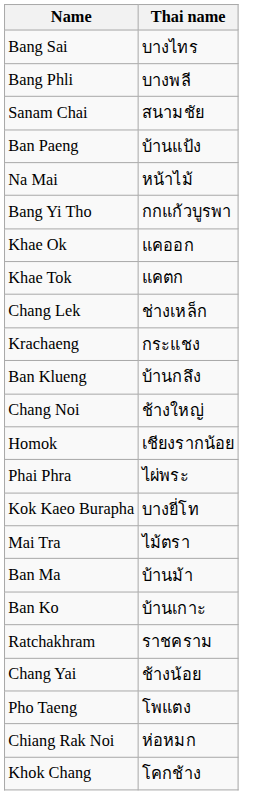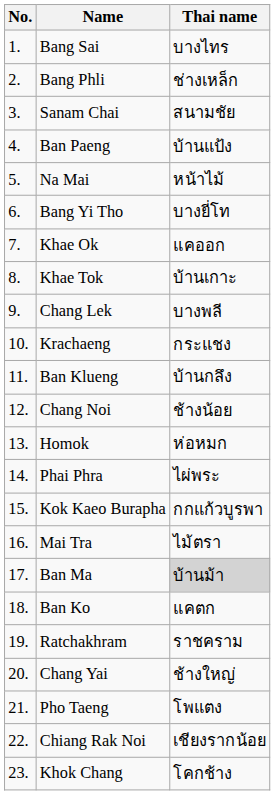+ column: No. | 1. | 2. | 3. | 4. | 5. | 6. | 7. | 8. | 9. | 10. | 11. | 12. | 13. | 14. | 15. | 16. | 17. | 18. | 19. | 20. | 21. | 22. | 23.
Bang Phli | Thai name: บางพลี -> ช่างเหล็ก
Bang Yi Tho | Thai name: กกแก้วบูรพา -> บางยี่โท
Khae Tok | Thai name: แคตก -> บ้านเกาะ
Chang Lek | Thai name: ช่างเหล็ก -> บางพลี
Chang Noi | Thai name: ช้างใหญ่ -> ช้างน้อย
Homok | Thai name: เชียงรากน้อย -> ห่อหมก
Kok Kaeo Burapha | Thai name: บางยี่โท -> กกแก้วบูรพา
Ban Ma | Thai name: no background -> lightgrey background
Ban Ko | Thai name: บ้านเกาะ -> แคตก
Chang Yai | Thai name: ช้างน้อย -> ช้างใหญ่
Chiang Rak Noi | Thai name: ห่อหมก -> เชียงรากน้อย
